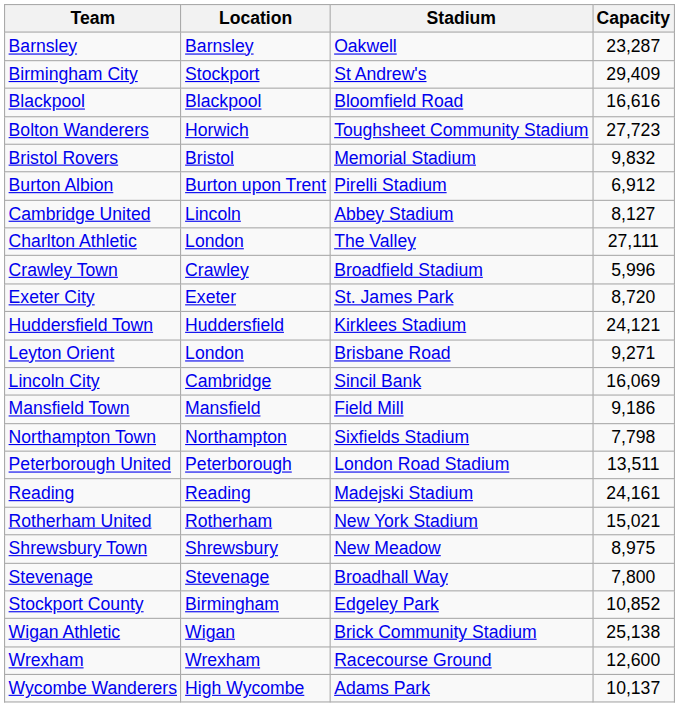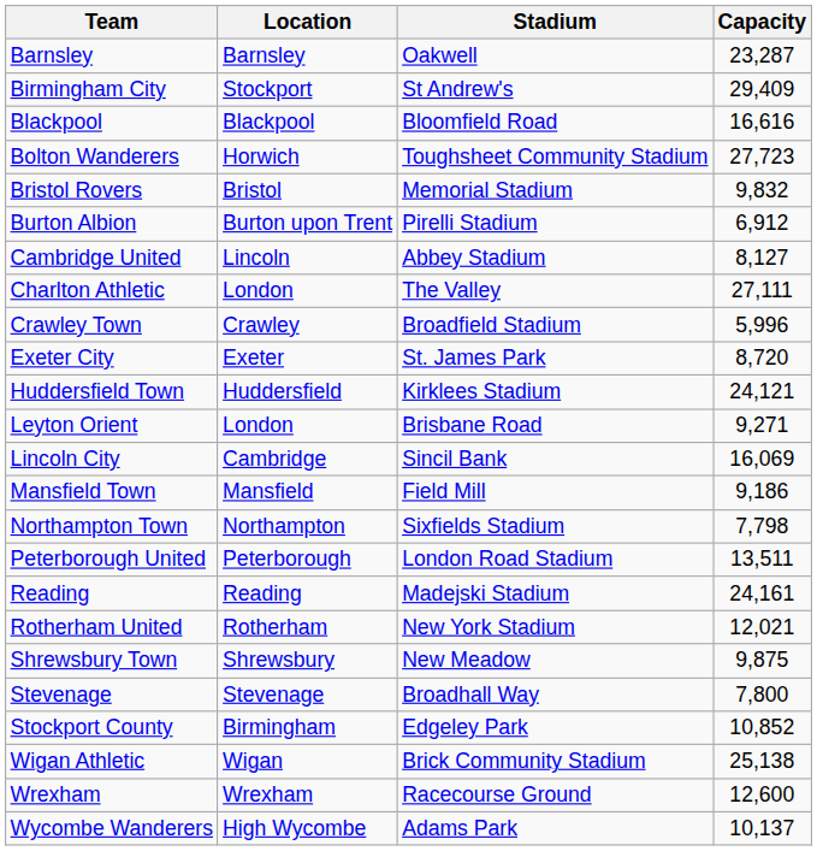Rotherham United | Capacity: 15,021 -> 12,021
Shrewsbury Town | Capacity: 8,975 -> 9,875
